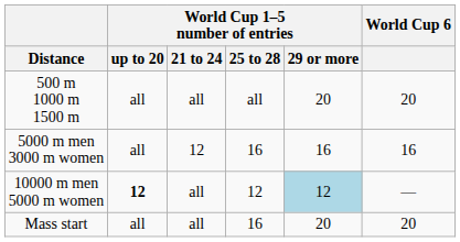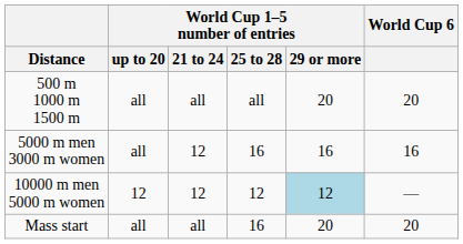10000 m men 5000 m women | World Cup 1–5 number of entries / up to 20: bold -> normal
10000 m men 5000 m women | World Cup 1–5 number of entries / 21 to 24: all -> 12
